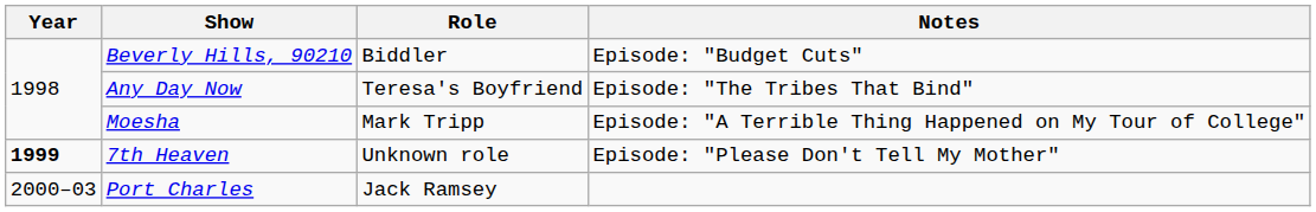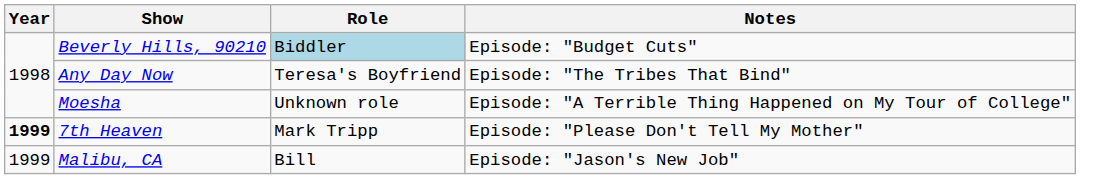Beverly Hills, 90210 | Role: no background -> lightblue background
Moesha | Role: Mark Tripp -> Unknown role
7th Heaven | Role: Unknown role -> Mark Tripp
+ row: 1999 | Malibu, CA | Bill | Episode: "Jason's New Job"
- row: 2000–03 | Port Charles | Jack Ramsey
